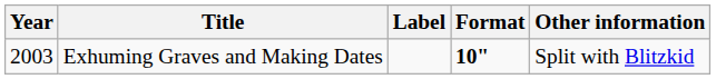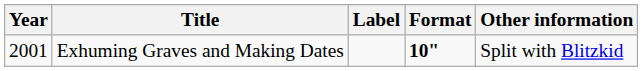Exhuming Graves and Making Dates | Year: 2003 -> 2001
